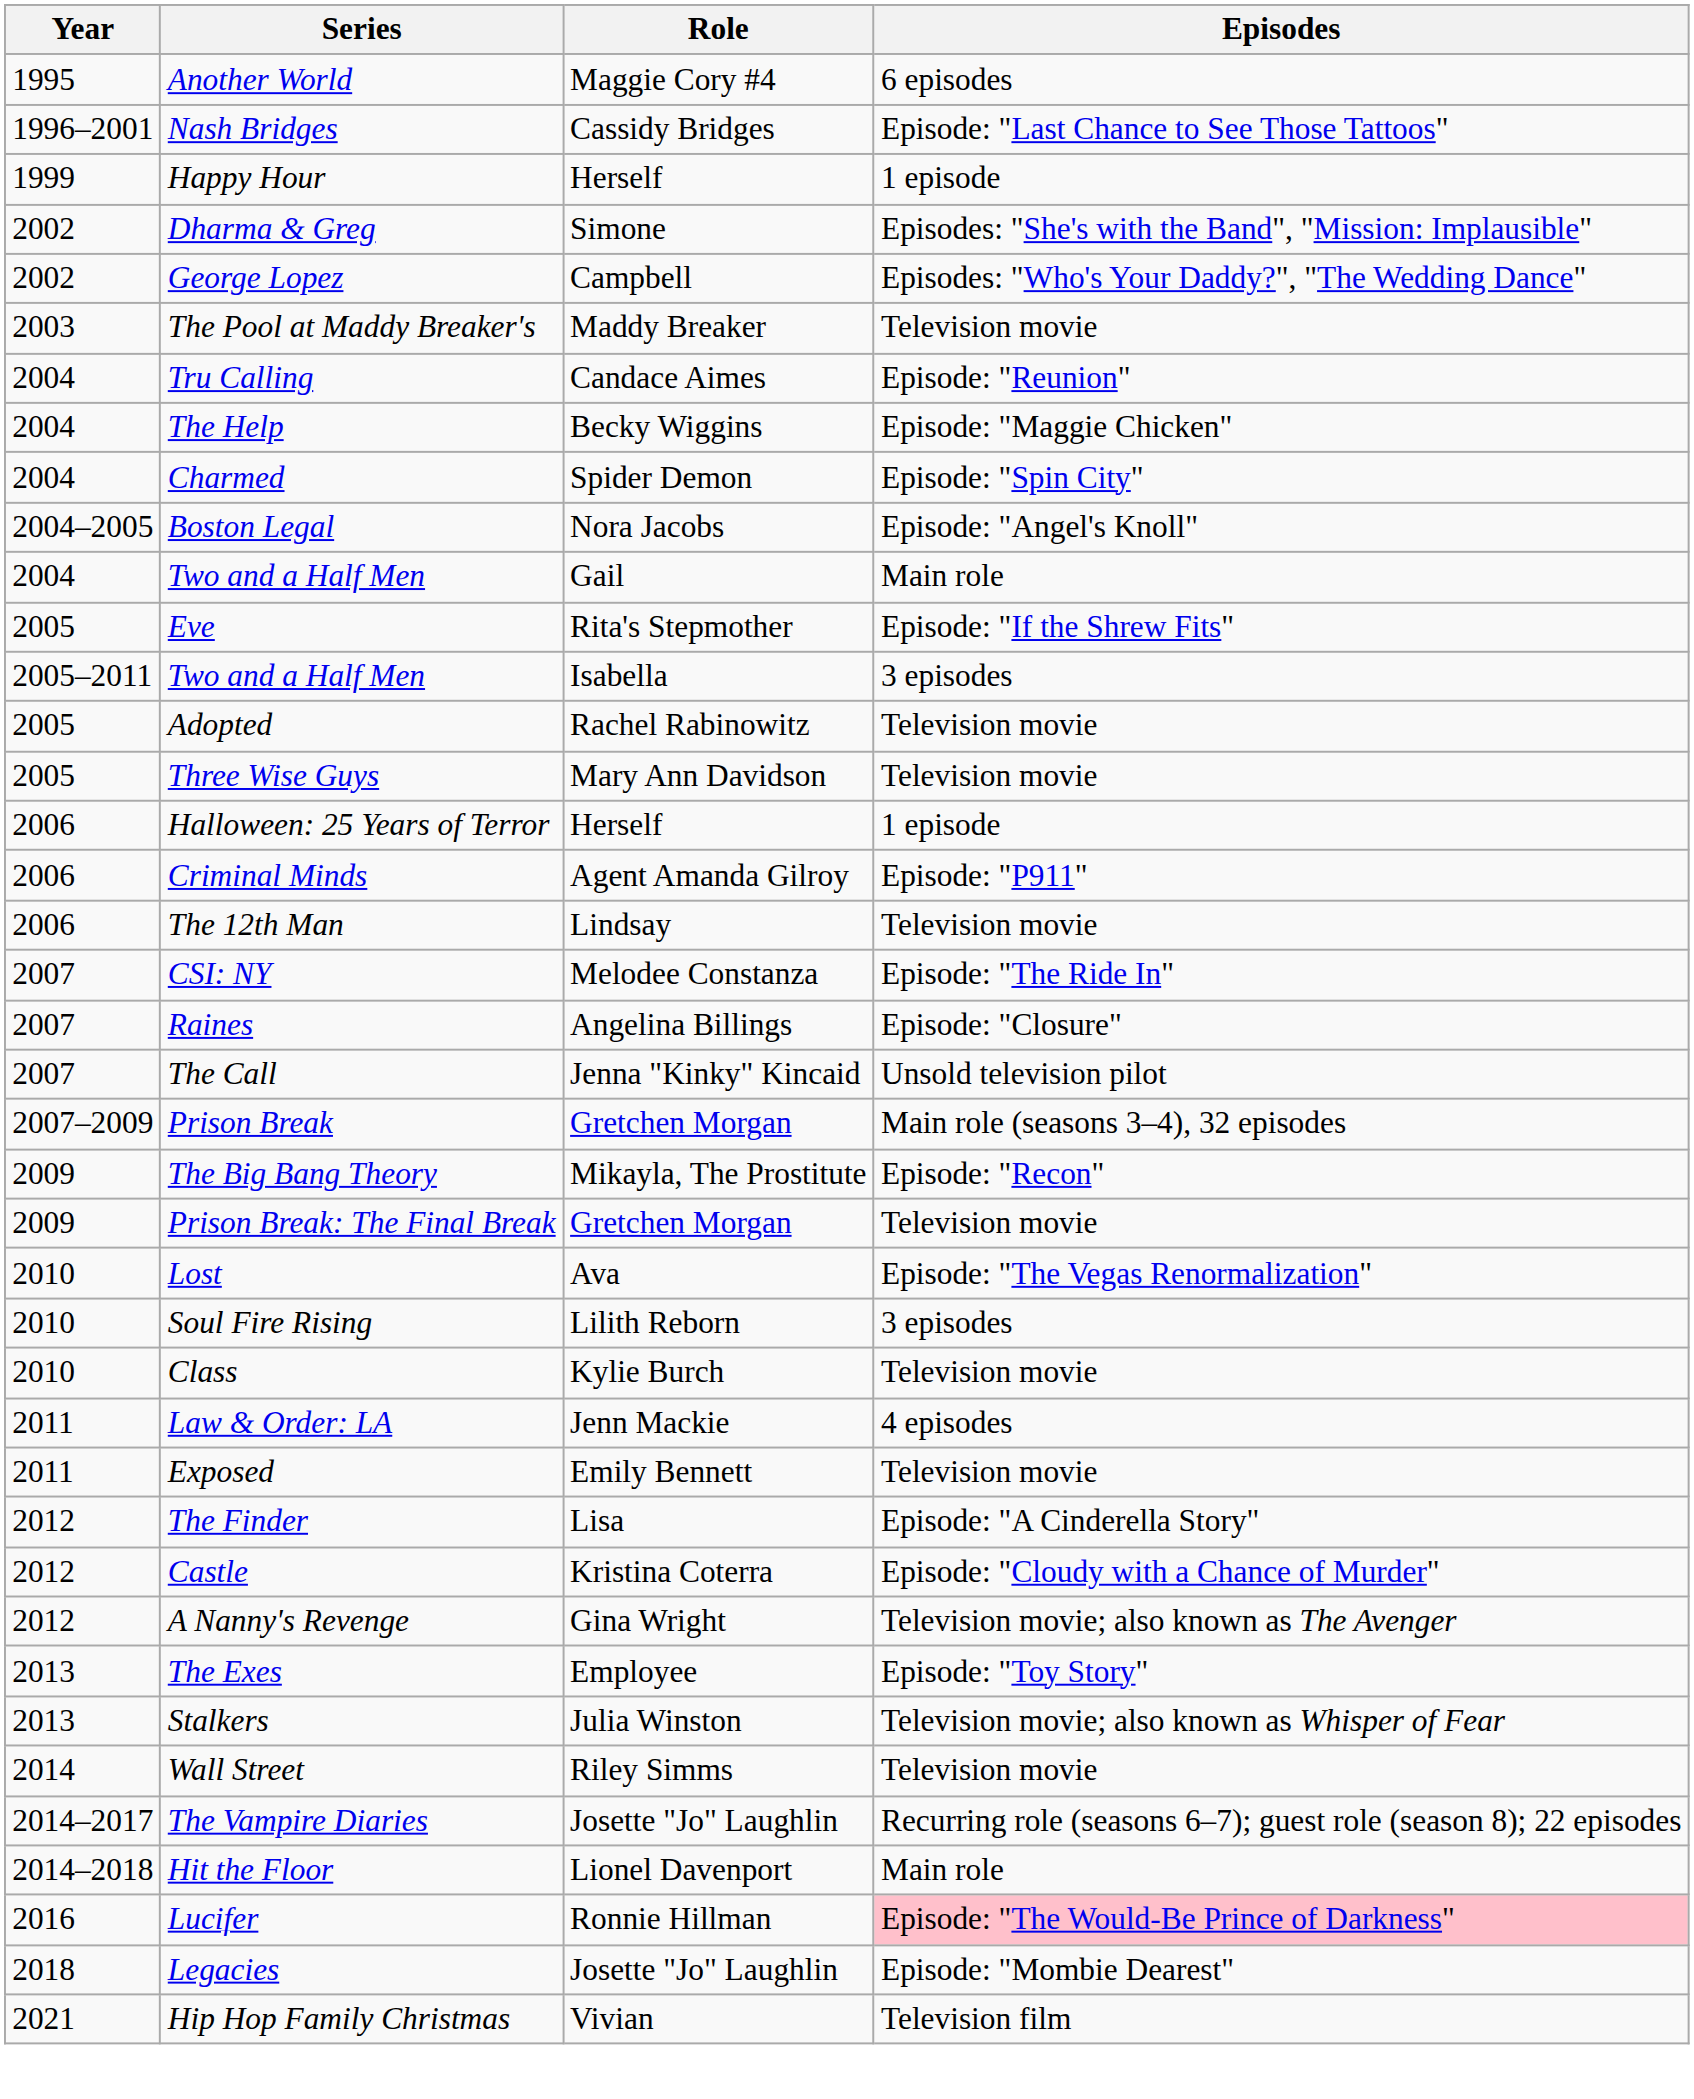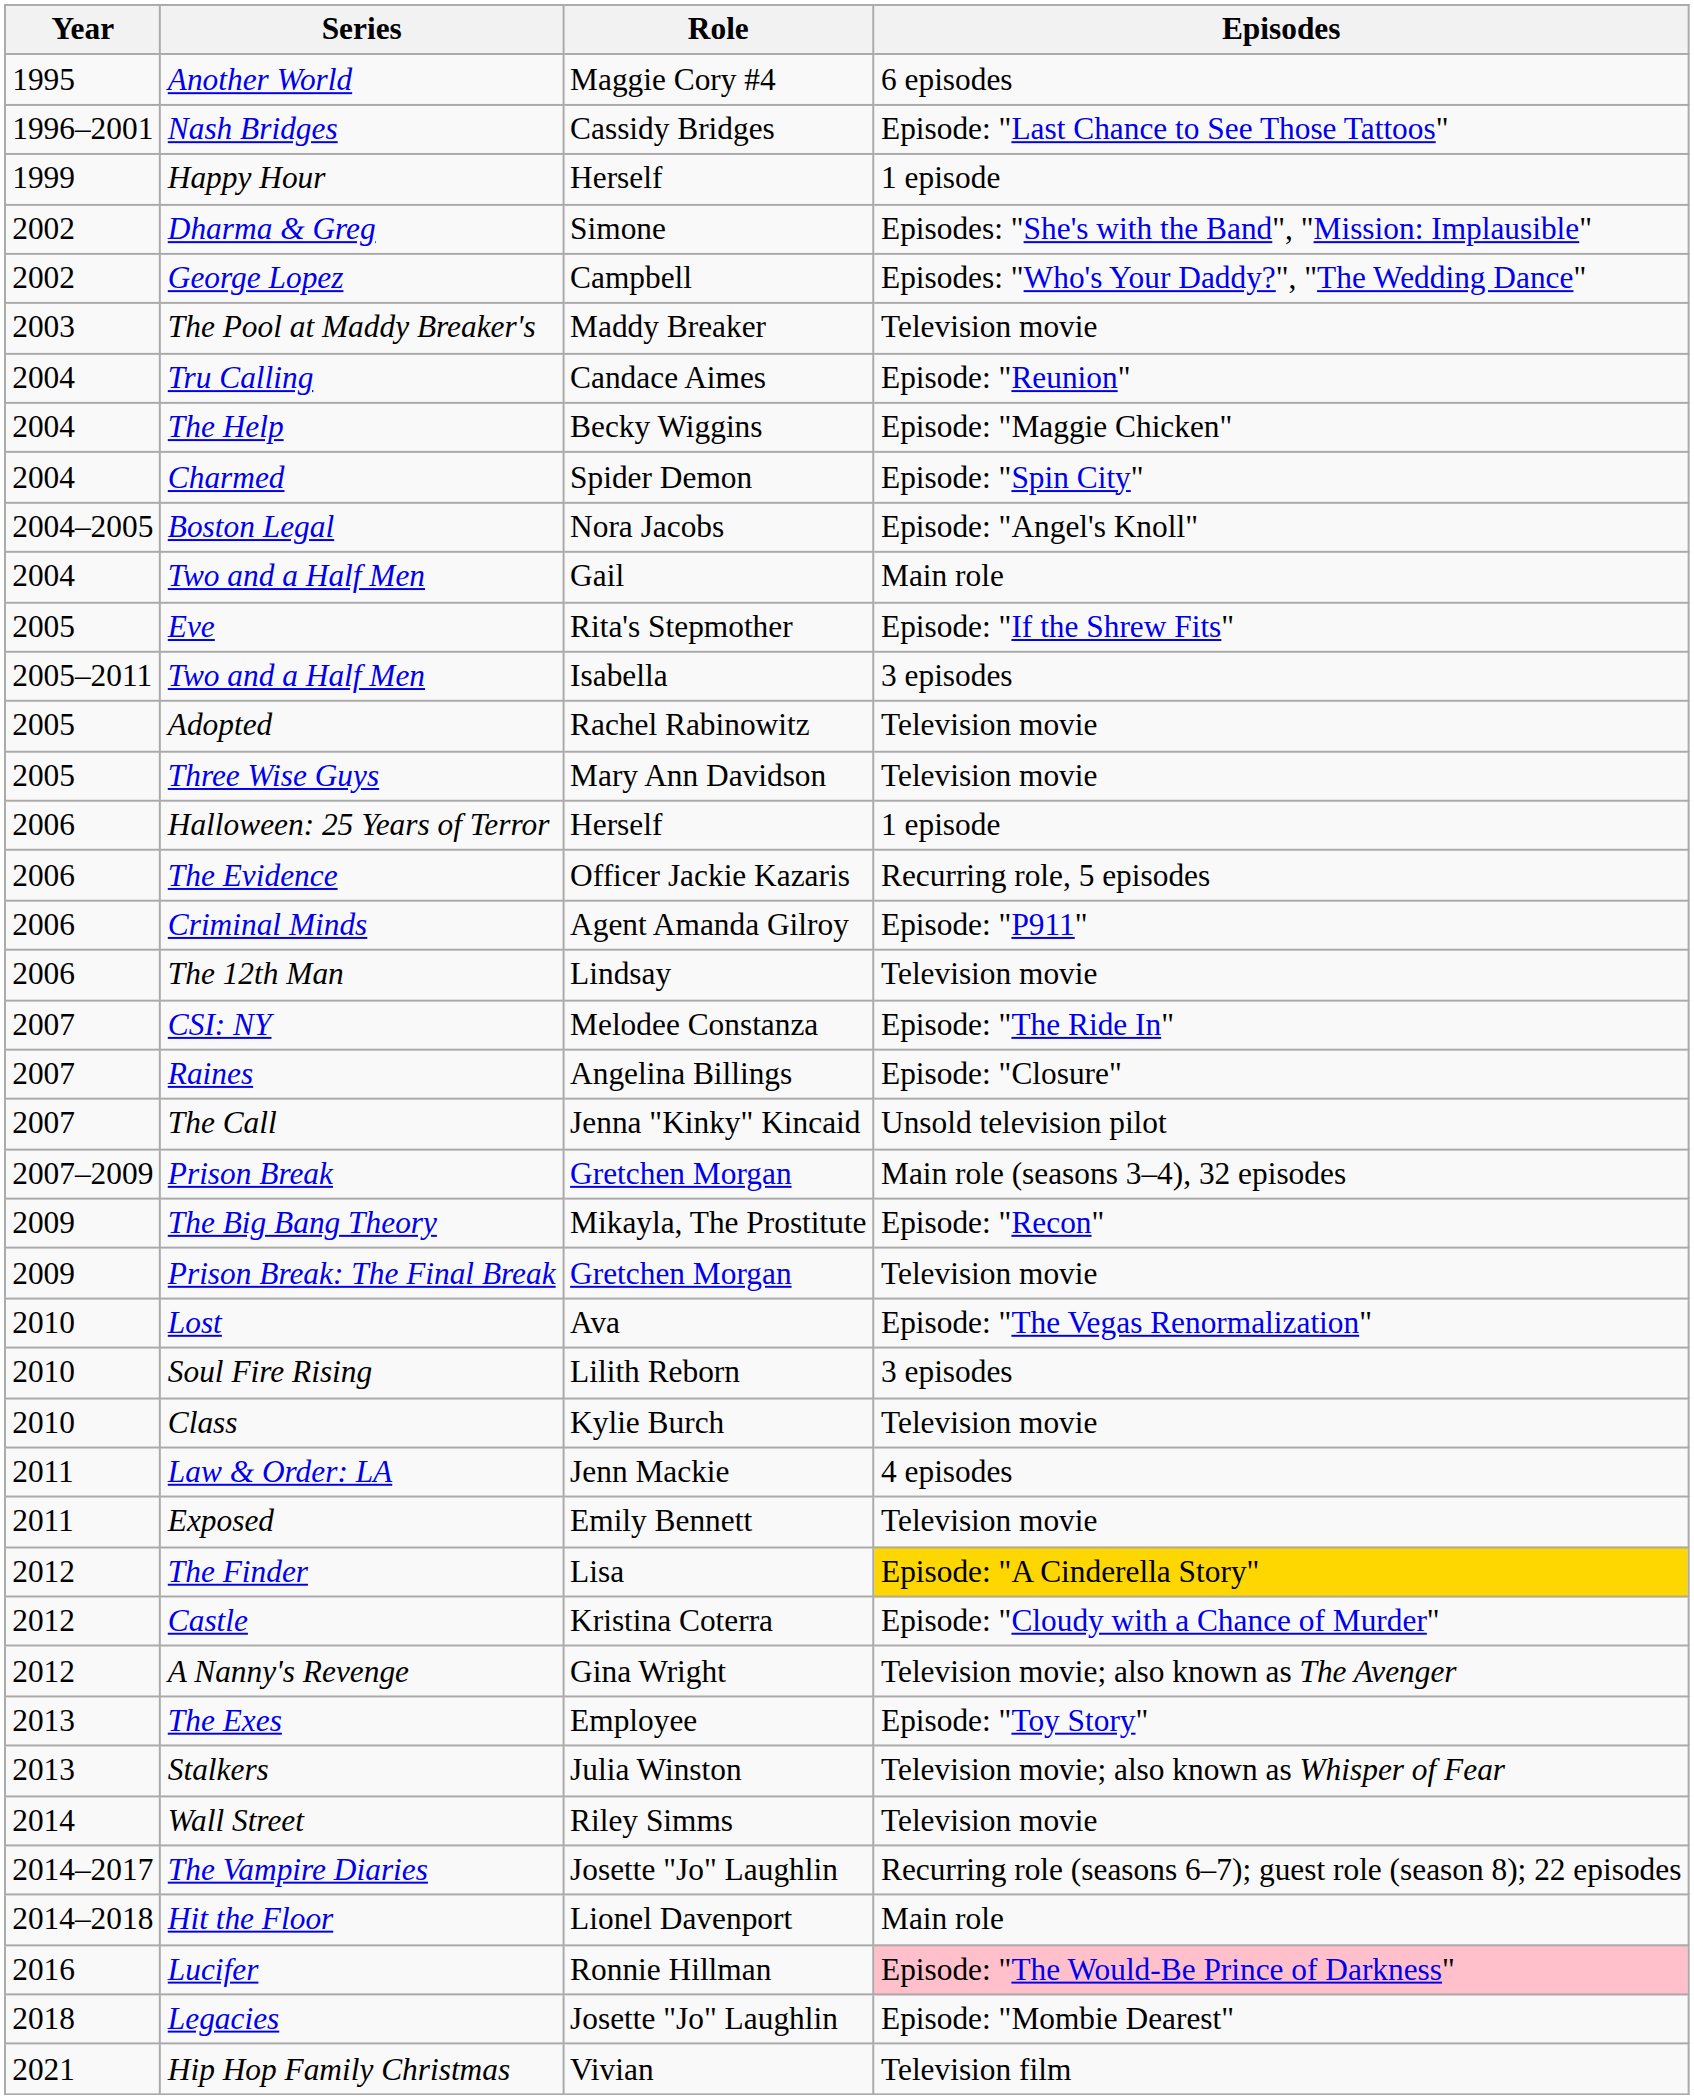+ row: 2006 | The Evidence | Officer Jackie Kazaris | Recurring role, 5 episodes
The Finder | Episodes: no background -> gold background
